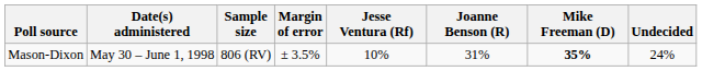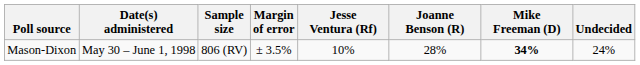Mason-Dixon | Joanne Benson (R): 31% -> 28%
Mason-Dixon | Mike Freeman (D): 35% -> 34%
